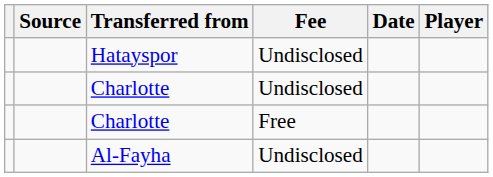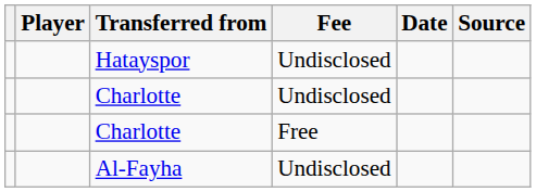columns swapped: Player <-> Source
